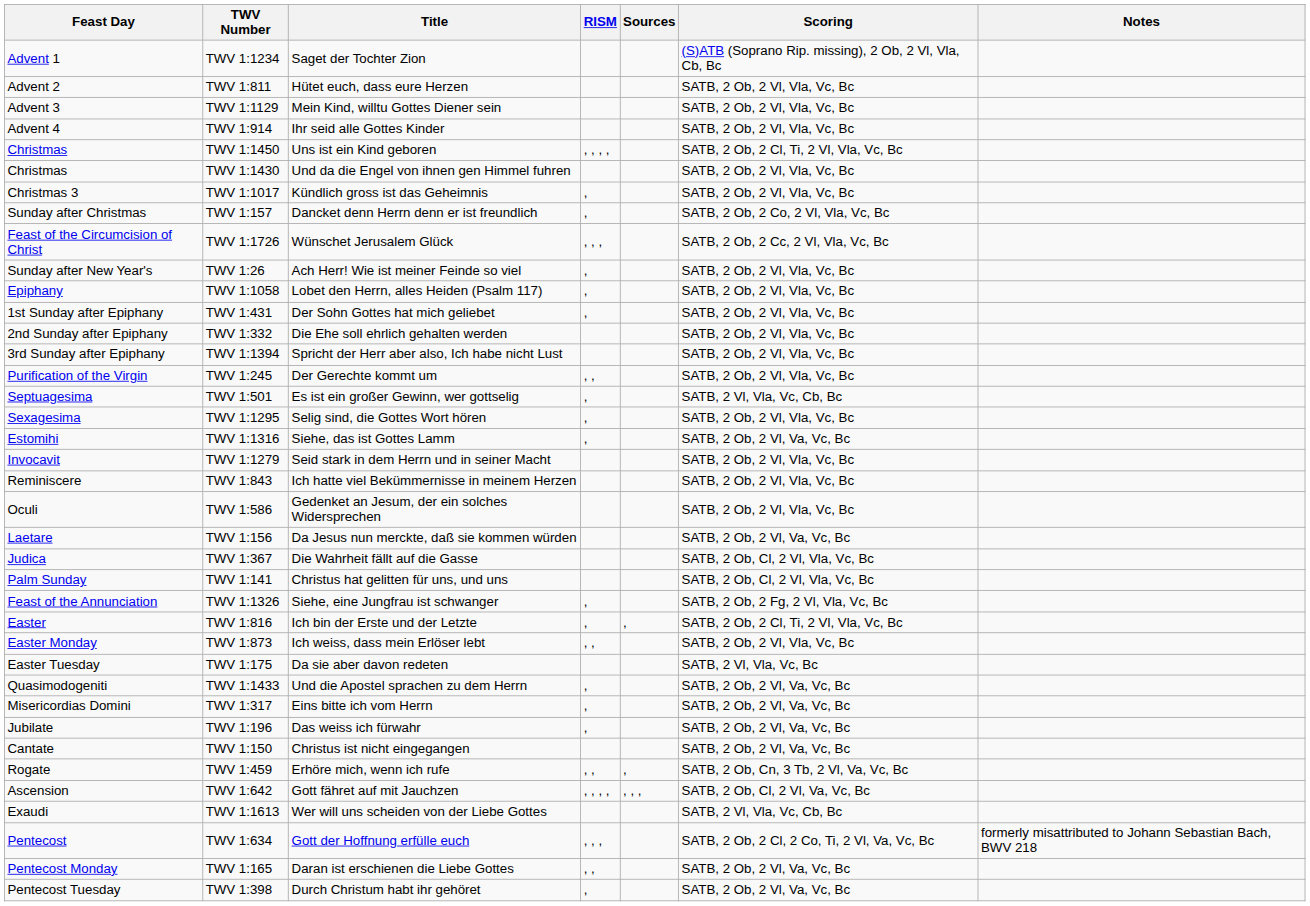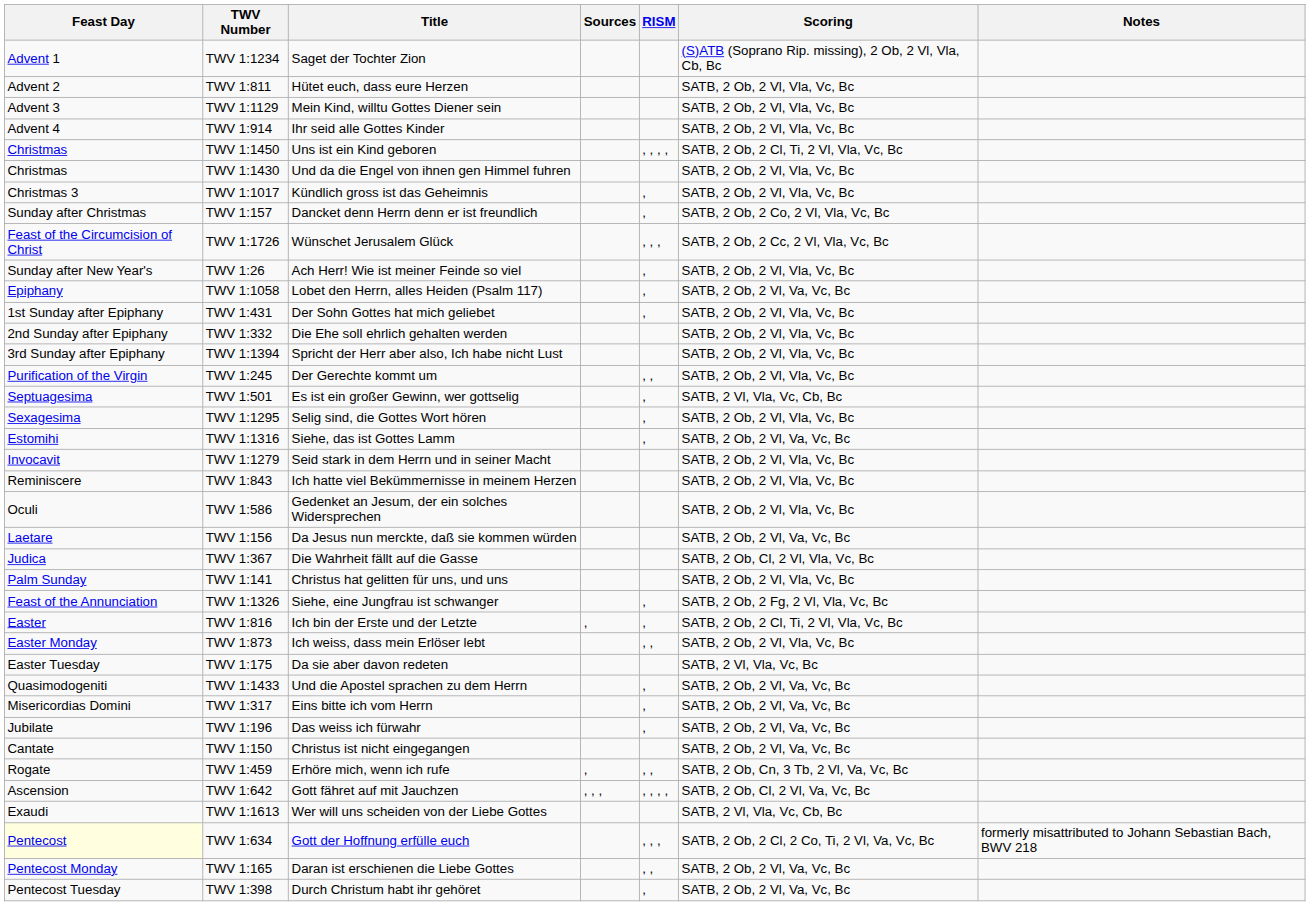columns swapped: RISM <-> Sources
TWV 1:1058 | Scoring: SATB, 2 Ob, 2 Vl, Vla, Vc, Bc -> SATB, 2 Ob, 2 Vl, Va, Vc, Bc
TWV 1:141 | Scoring: SATB, 2 Ob, Cl, 2 Vl, Vla, Vc, Bc -> SATB, 2 Ob, 2 Vl, Vla, Vc, Bc
TWV 1:634 | Feast Day: no background -> lightyellow background
